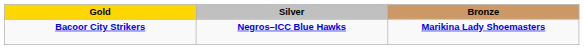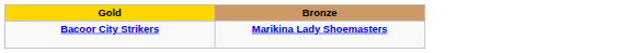- column: Silver | Negros–ICC Blue Hawks
